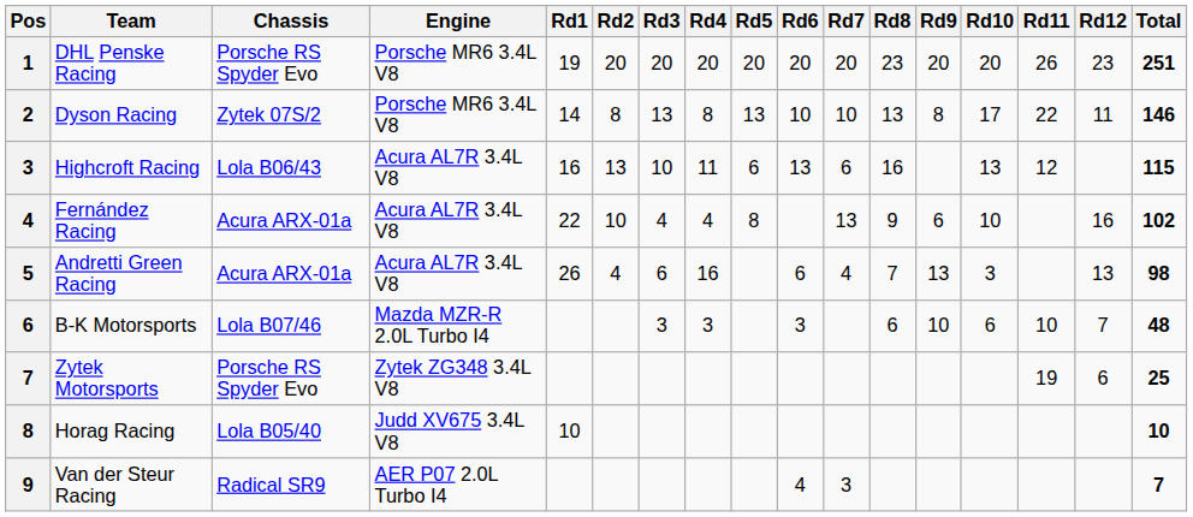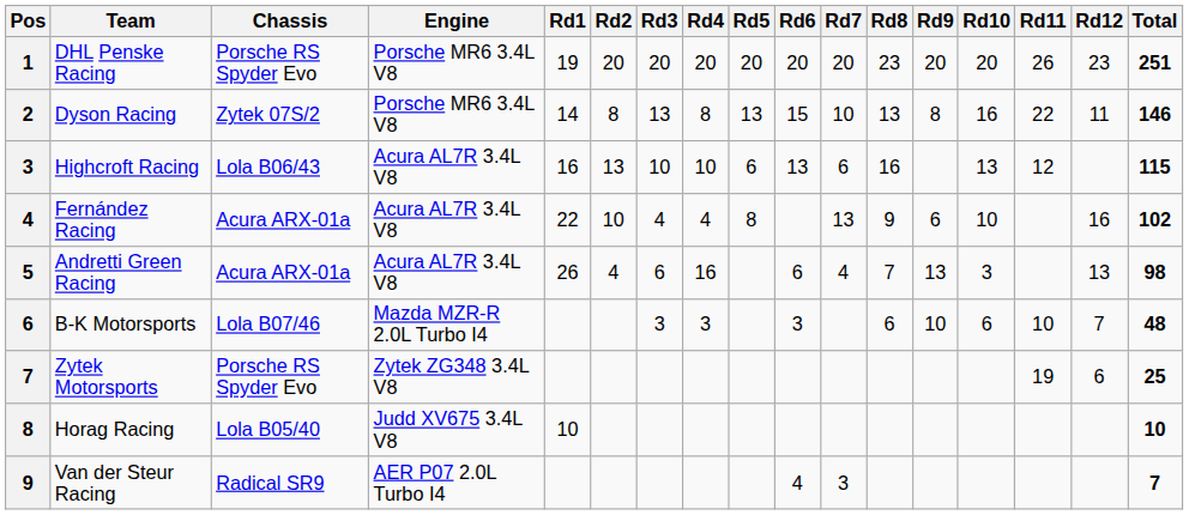Dyson Racing | Rd6: 10 -> 15
Dyson Racing | Rd10: 17 -> 16
Highcroft Racing | Rd4: 11 -> 10
